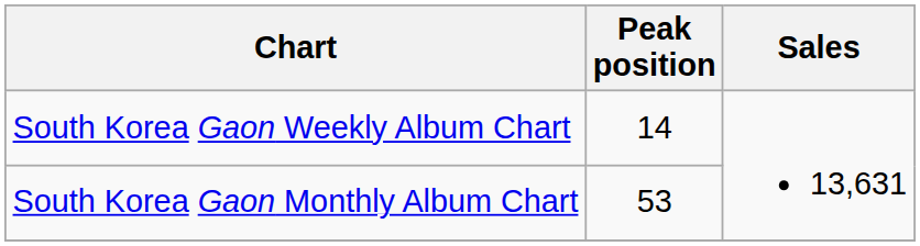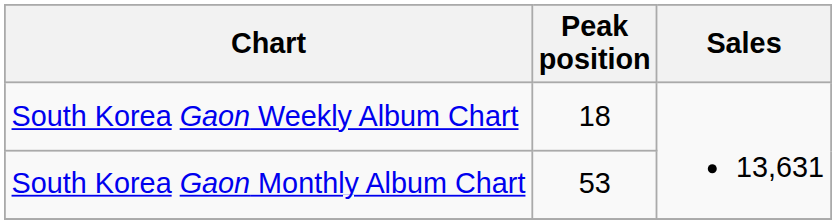South Korea Gaon Weekly Album Chart | Peak position: 14 -> 18
